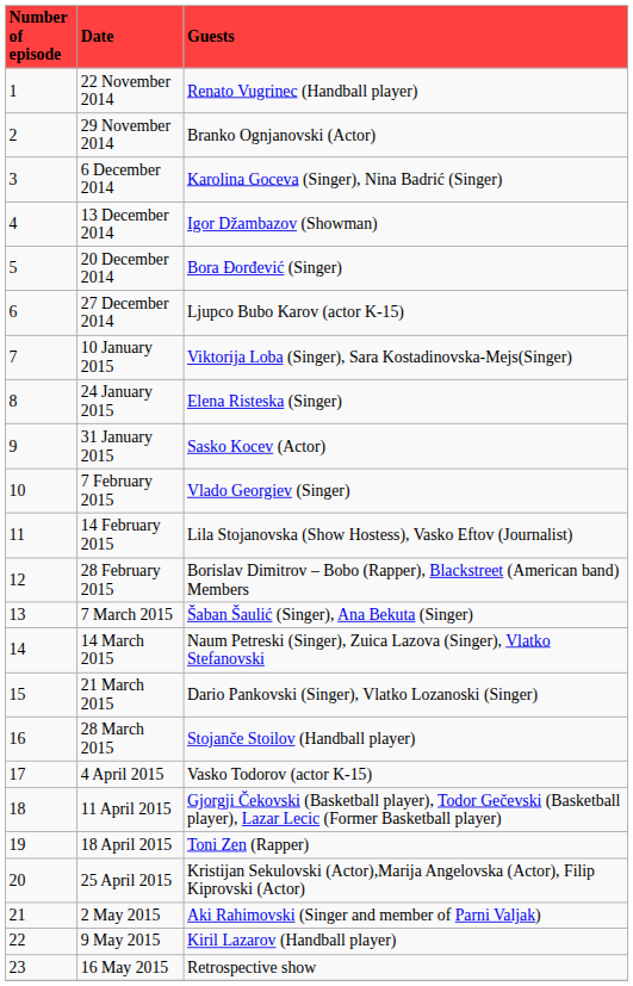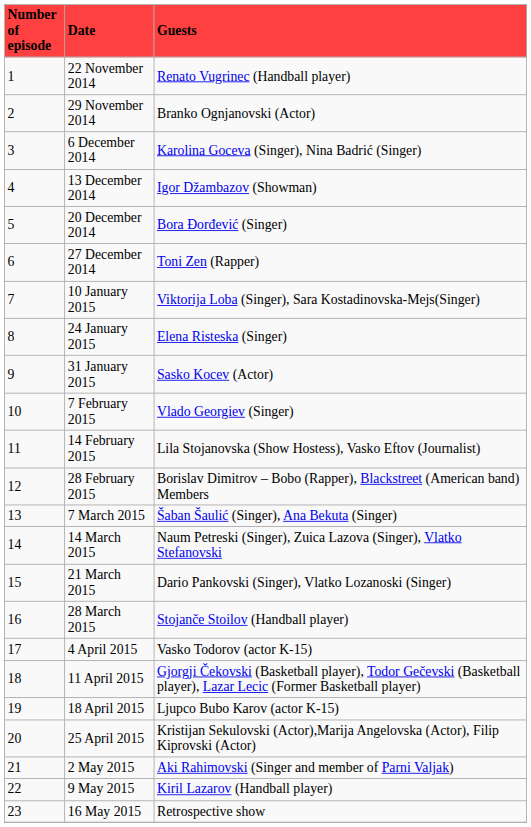27 December 2014 | Guests: Ljupco Bubo Karov (actor K-15) -> Toni Zen (Rapper)
18 April 2015 | Guests: Toni Zen (Rapper) -> Ljupco Bubo Karov (actor K-15)
